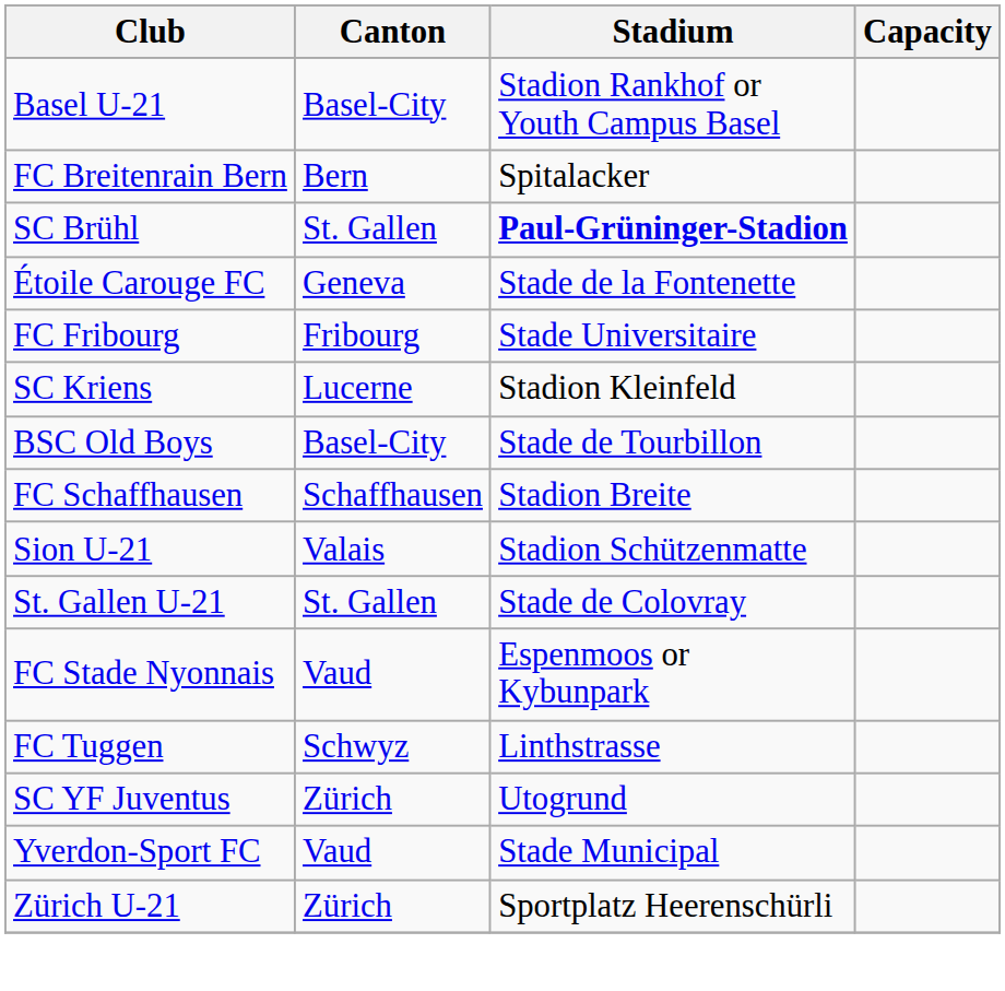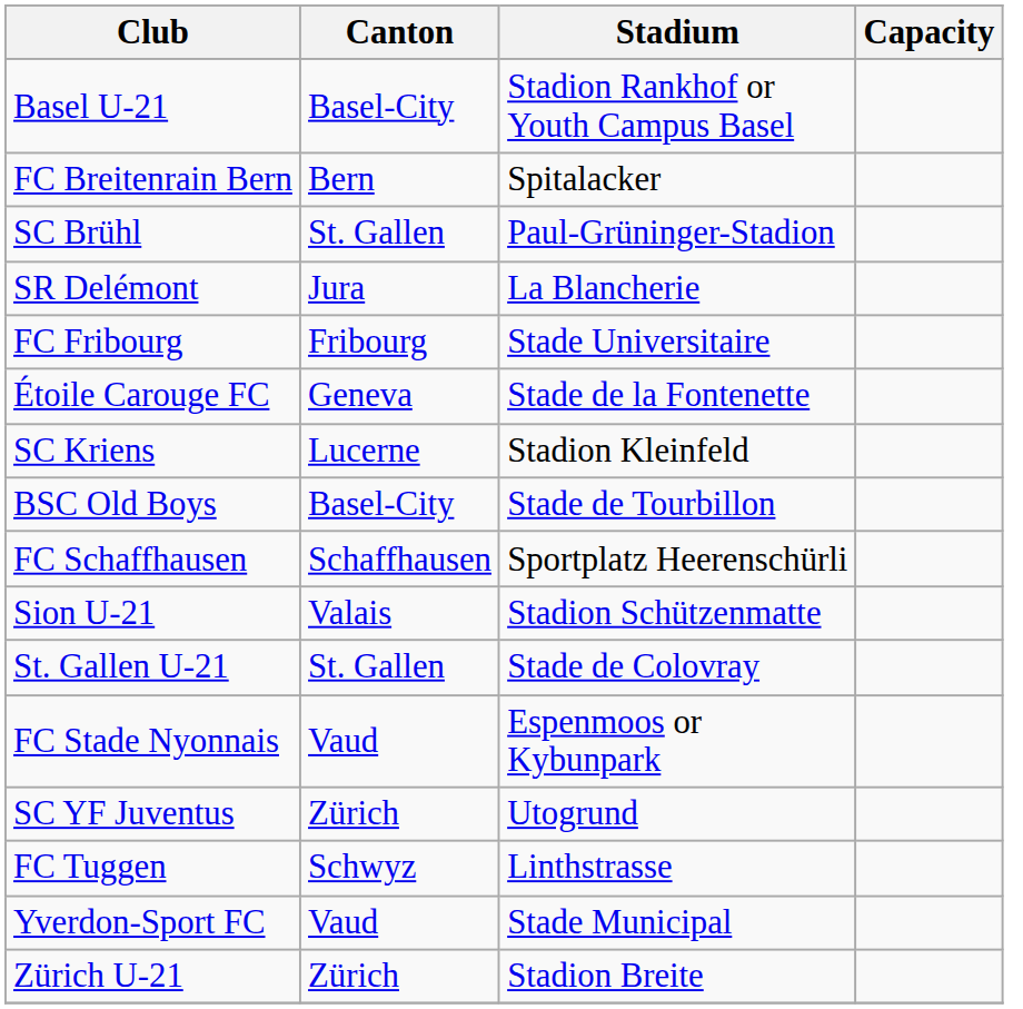SC Brühl | Stadium: bold -> normal
+ row: SR Delémont | Jura | La Blancherie
rows swapped: Étoile Carouge FC <-> FC Fribourg
FC Schaffhausen | Stadium: Stadion Breite -> Sportplatz Heerenschürli
rows swapped: FC Tuggen <-> SC YF Juventus
Zürich U-21 | Stadium: Sportplatz Heerenschürli -> Stadion Breite
